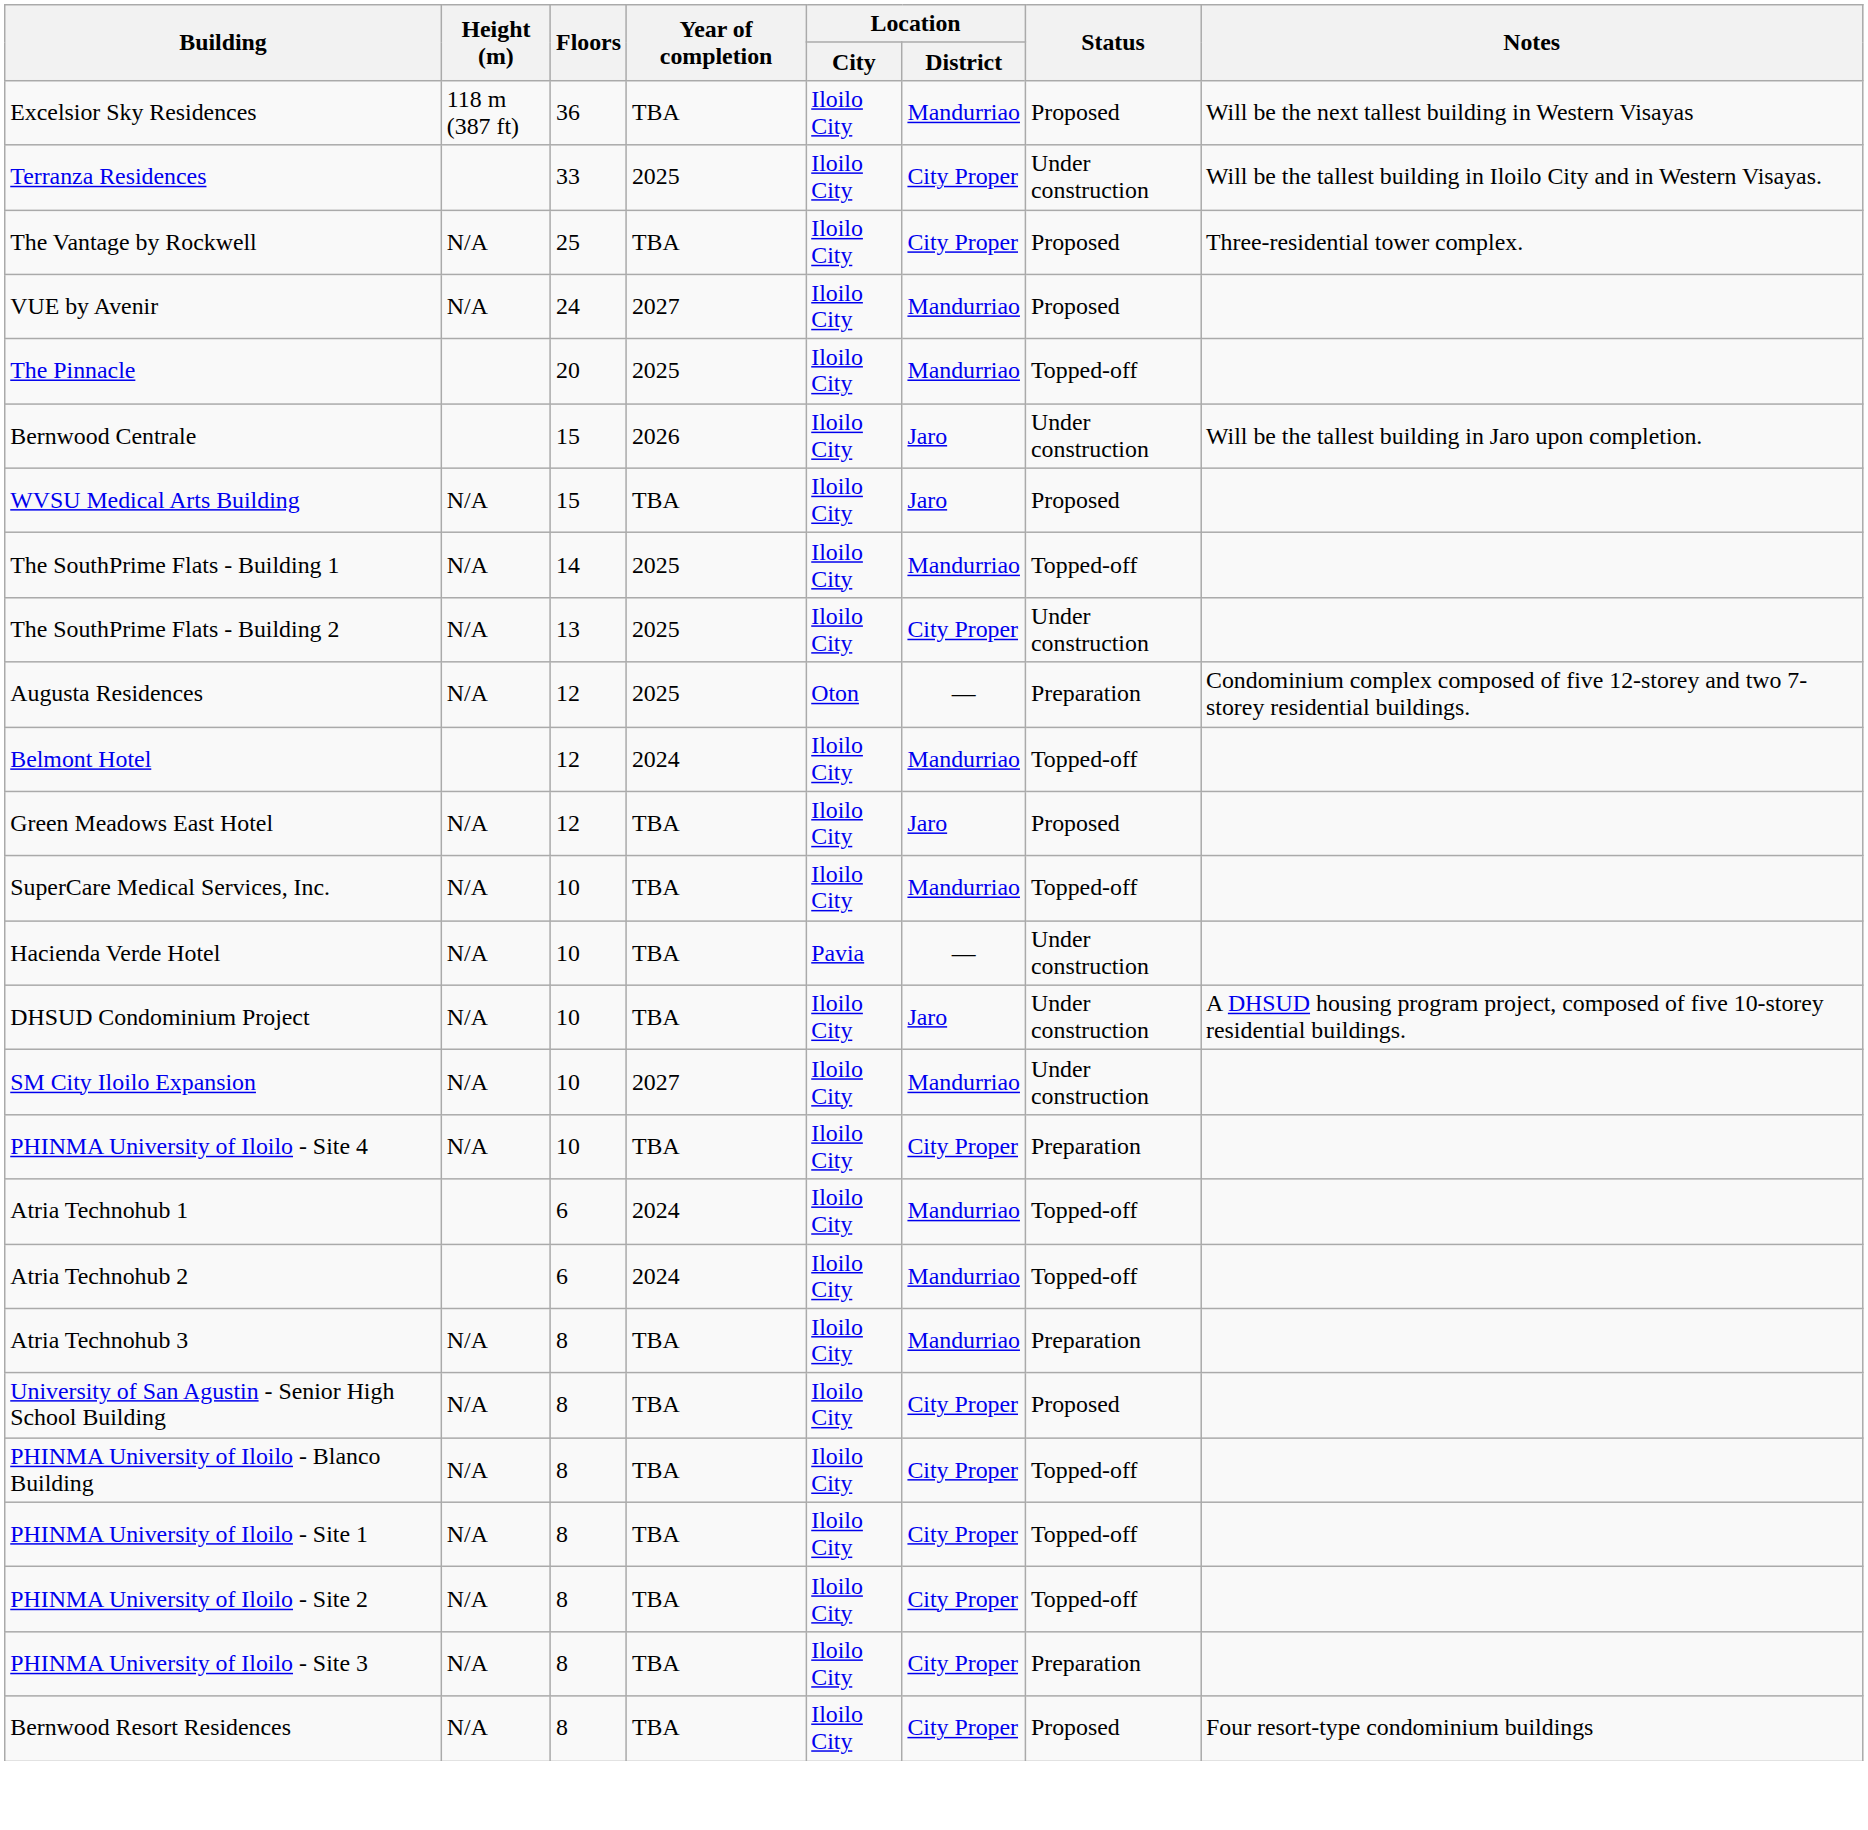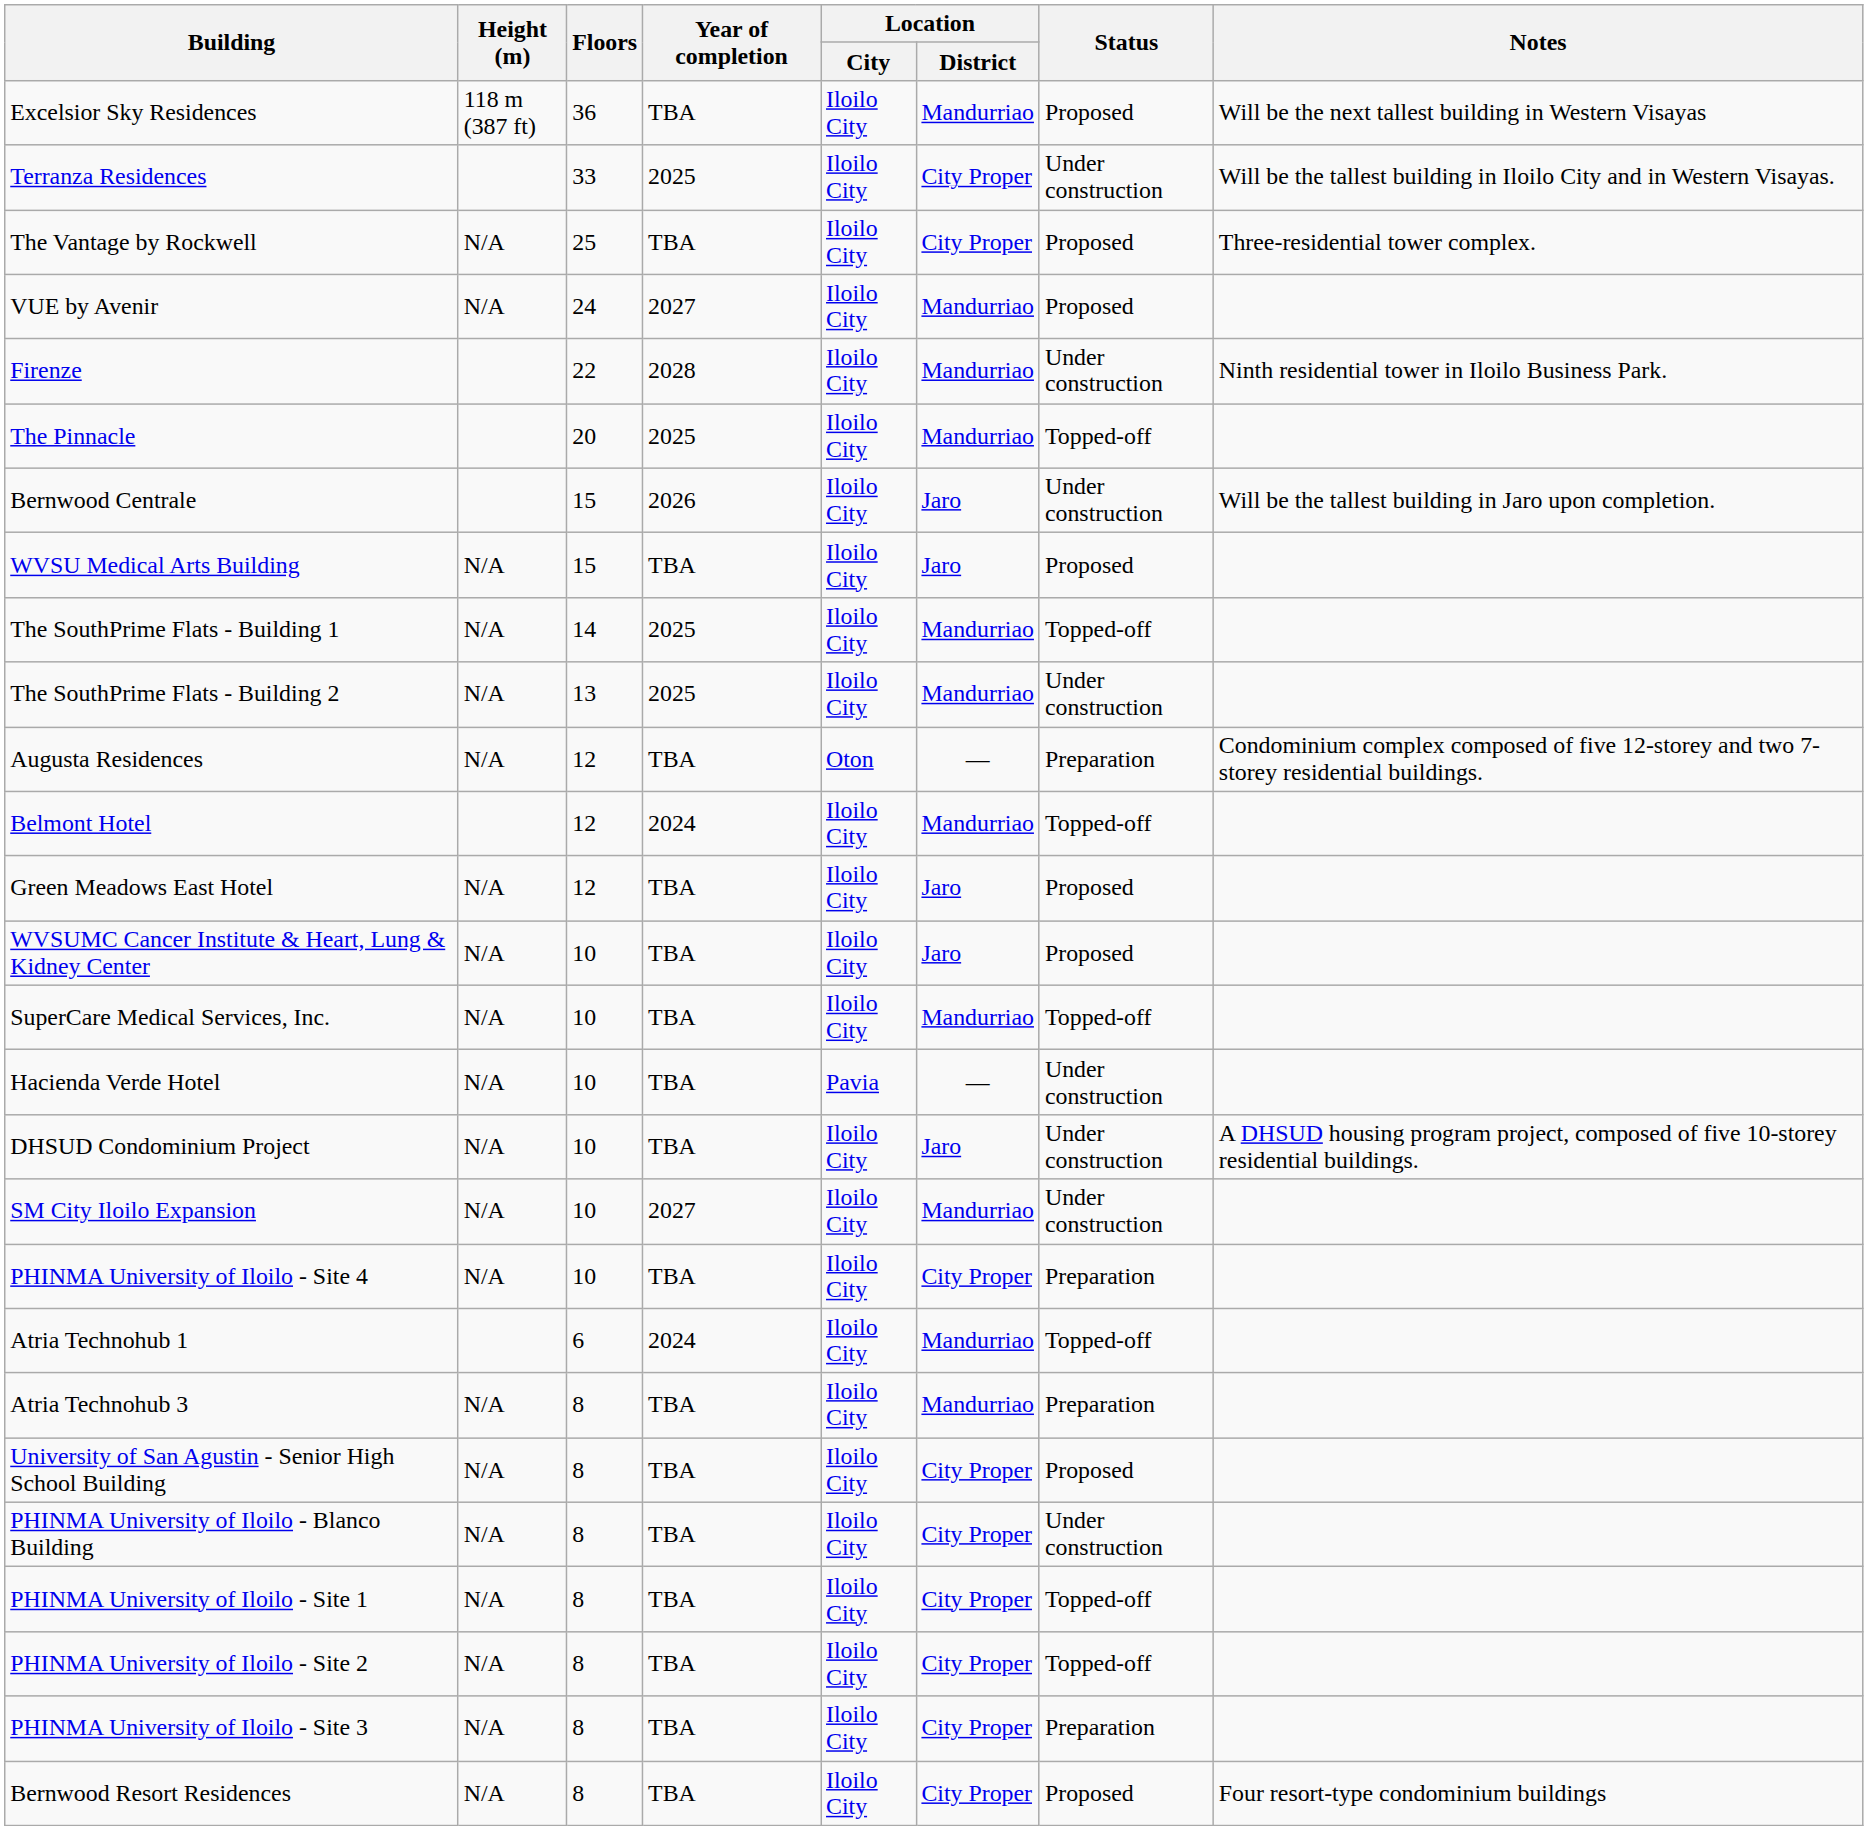+ row: Firenze | 22 | 2028 | Iloilo City | Mandurriao | Under construction | Ninth residential tower in Iloilo Business Park.
The SouthPrime Flats - Building 2 | Location / District: City Proper -> Mandurriao
Augusta Residences | Year of completion: 2025 -> TBA
+ row: WVSUMC Cancer Institute & Heart, Lung & Kidney Center | N/A | 10 | TBA | Iloilo City | Jaro | Proposed
- row: Atria Technohub 2 | 6 | 2024 | Iloilo City | Mandurriao | Topped-off
PHINMA University of Iloilo - Blanco Building | Status: Topped-off -> Under construction
